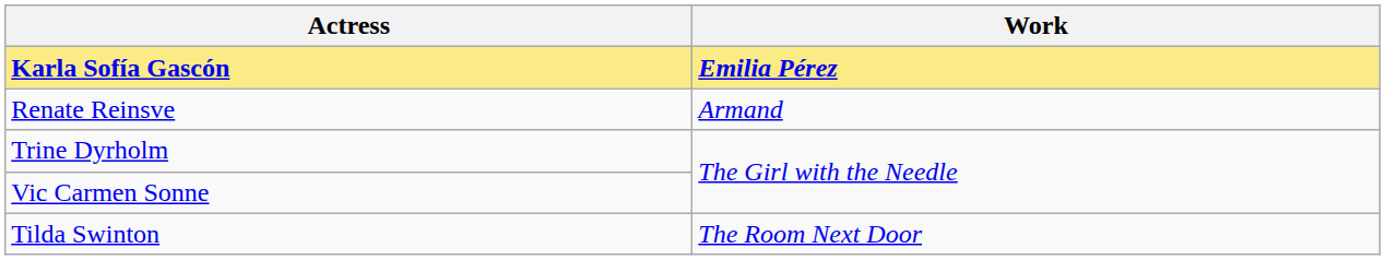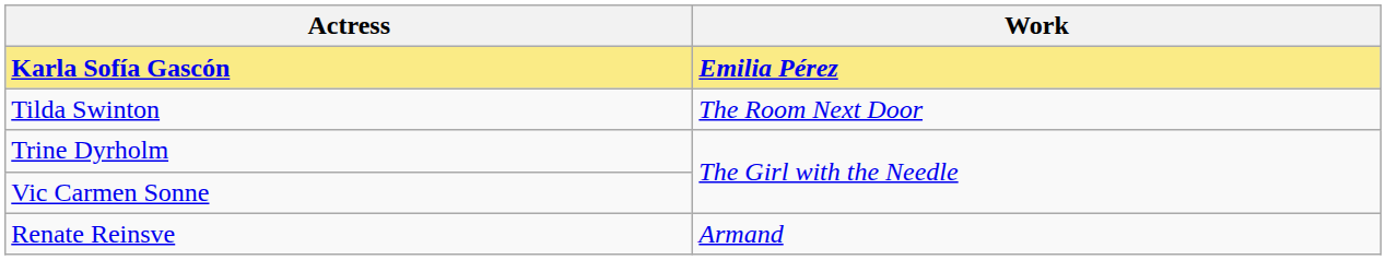rows swapped: Renate Reinsve <-> Tilda Swinton
